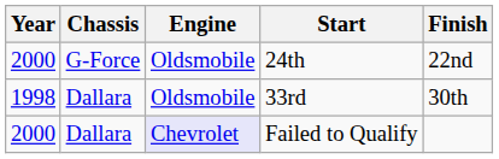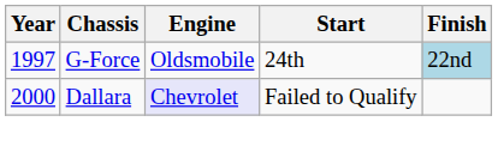24th | Year: 2000 -> 1997
24th | Finish: no background -> lightblue background
- row: 1998 | Dallara | Oldsmobile | 33rd | 30th
